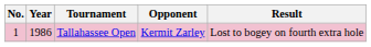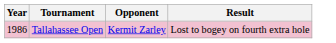- column: No. | 1
